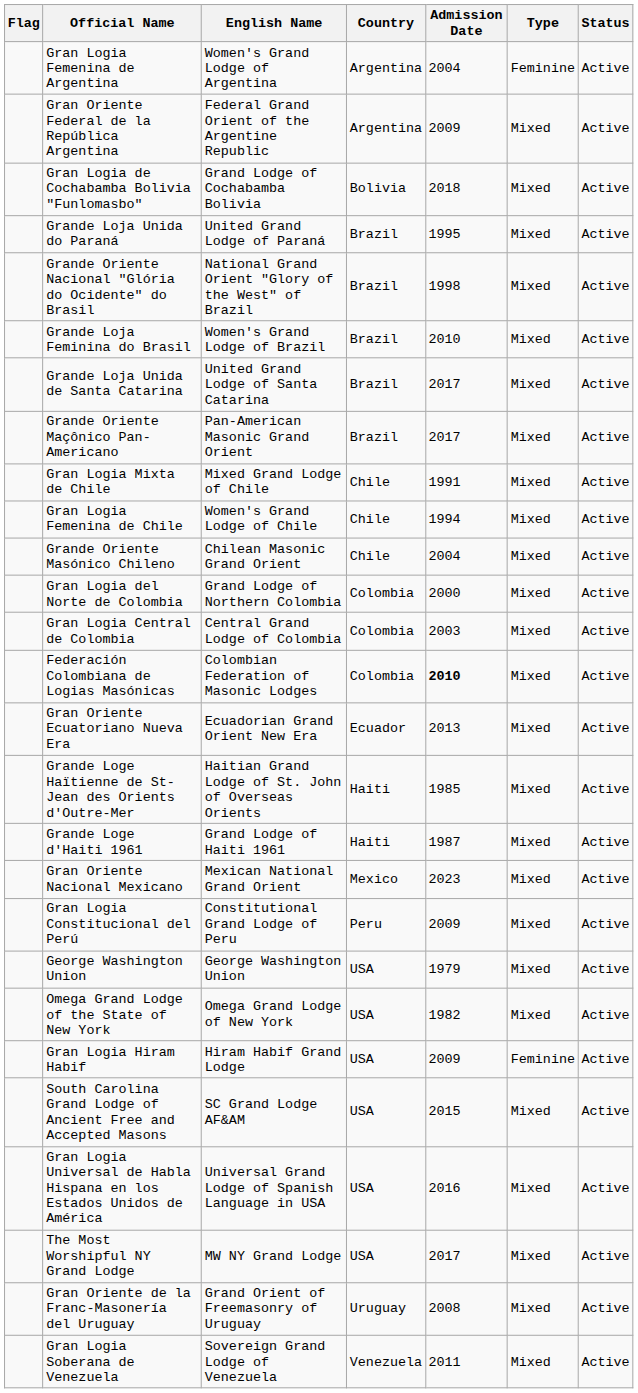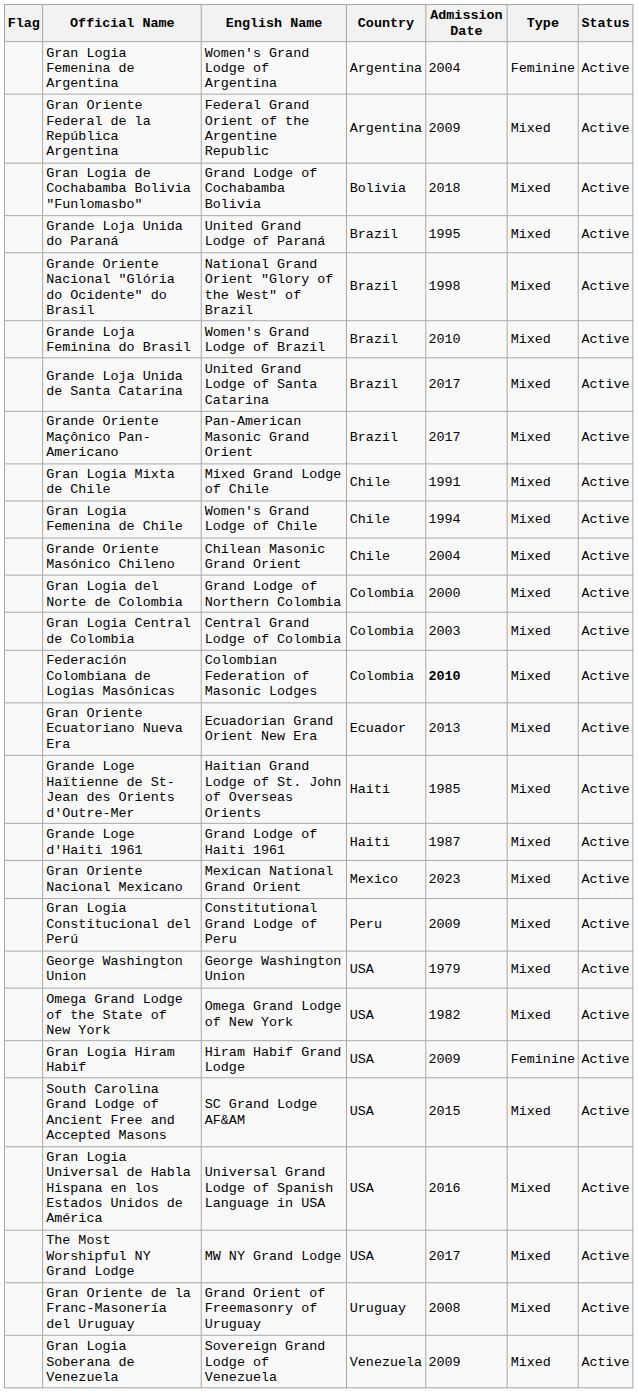Gran Logia Soberana de Venezuela | Admission Date: 2011 -> 2009
